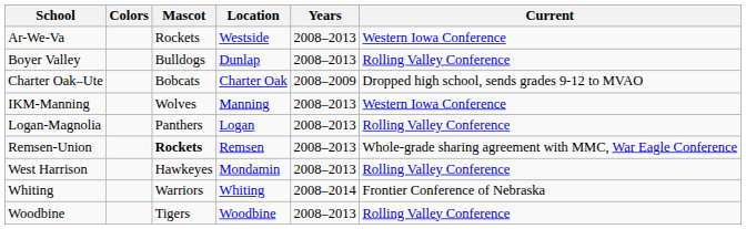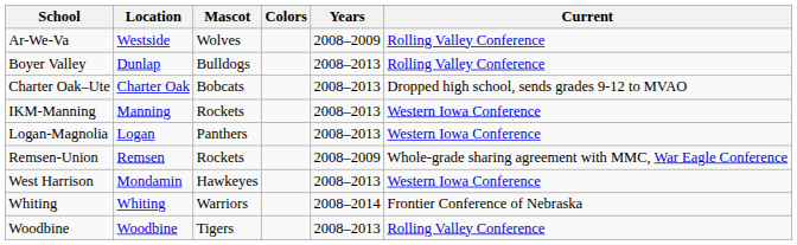columns swapped: Location <-> Colors
Ar-We-Va | Mascot: Rockets -> Wolves
Ar-We-Va | Years: 2008–2013 -> 2008–2009
Ar-We-Va | Current: Western Iowa Conference -> Rolling Valley Conference
Charter Oak–Ute | Years: 2008–2009 -> 2008–2013
IKM-Manning | Mascot: Wolves -> Rockets
Logan-Magnolia | Current: Rolling Valley Conference -> Western Iowa Conference
Remsen-Union | Mascot: bold -> normal
Remsen-Union | Years: 2008–2013 -> 2008–2009
West Harrison | Current: Rolling Valley Conference -> Western Iowa Conference
